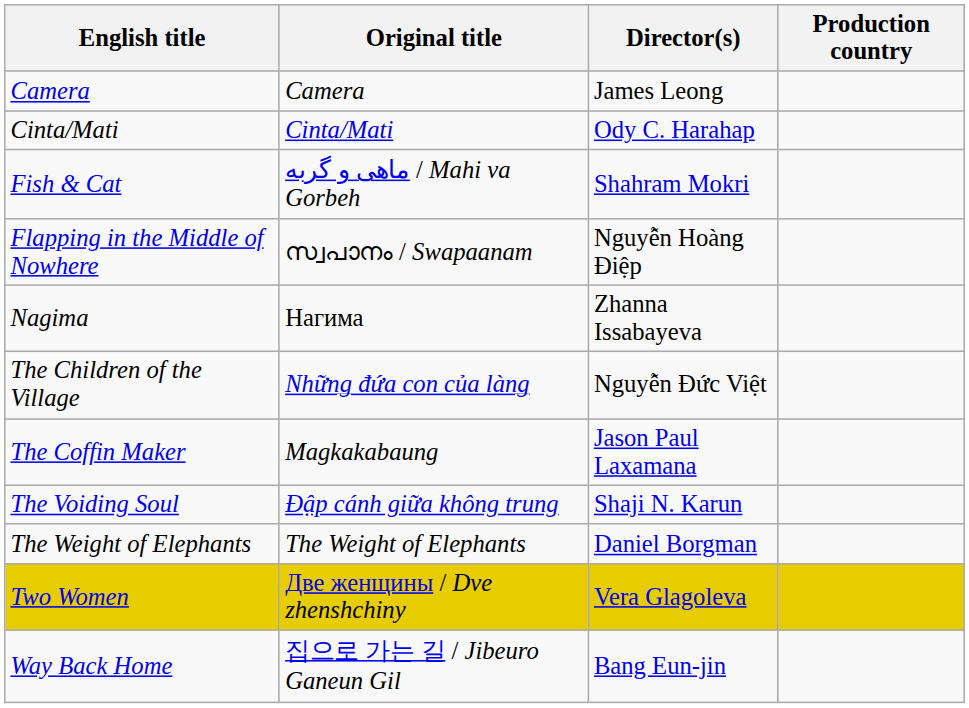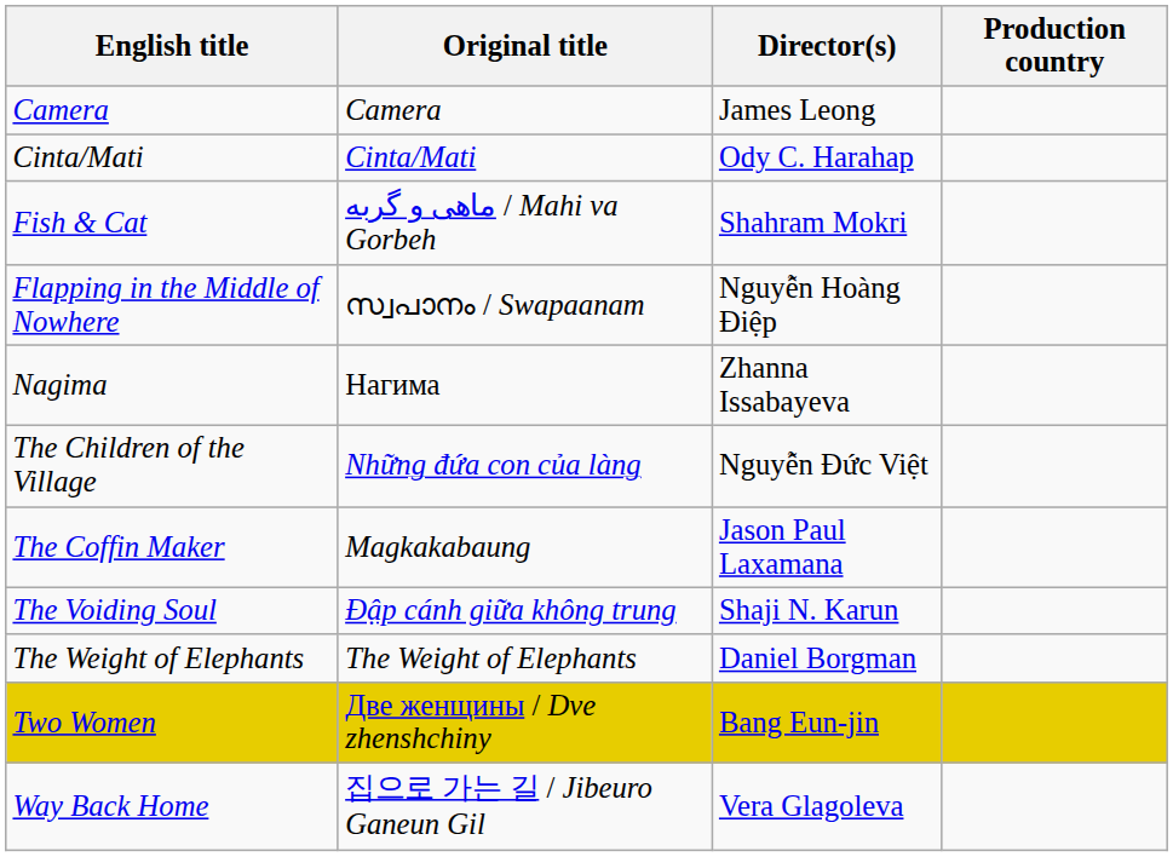Two Women | Director(s): Vera Glagoleva -> Bang Eun-jin
Way Back Home | Director(s): Bang Eun-jin -> Vera Glagoleva
